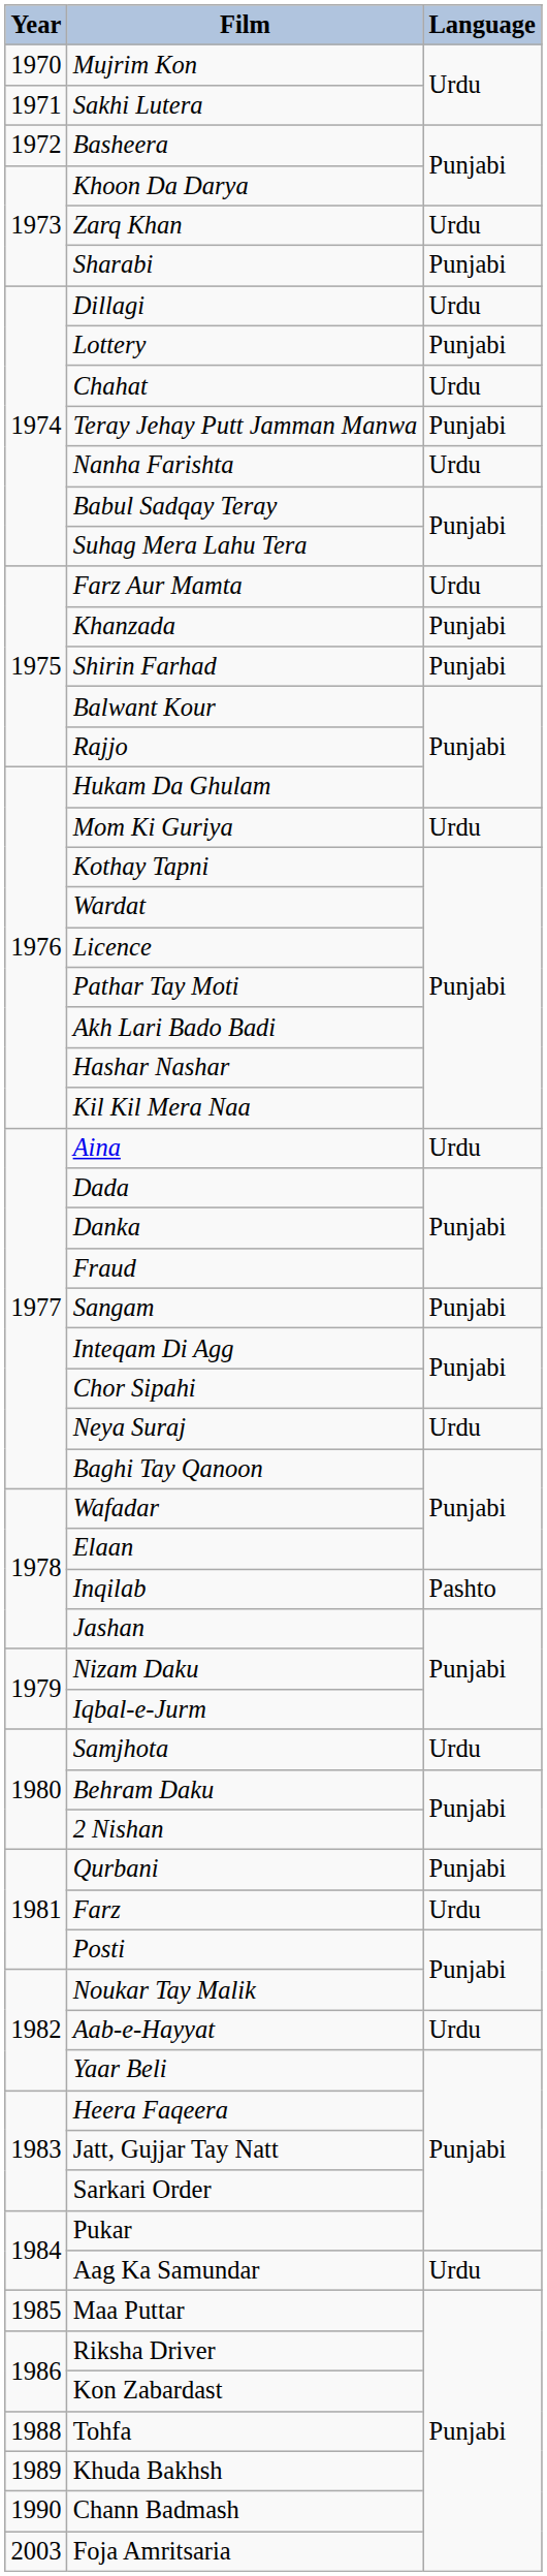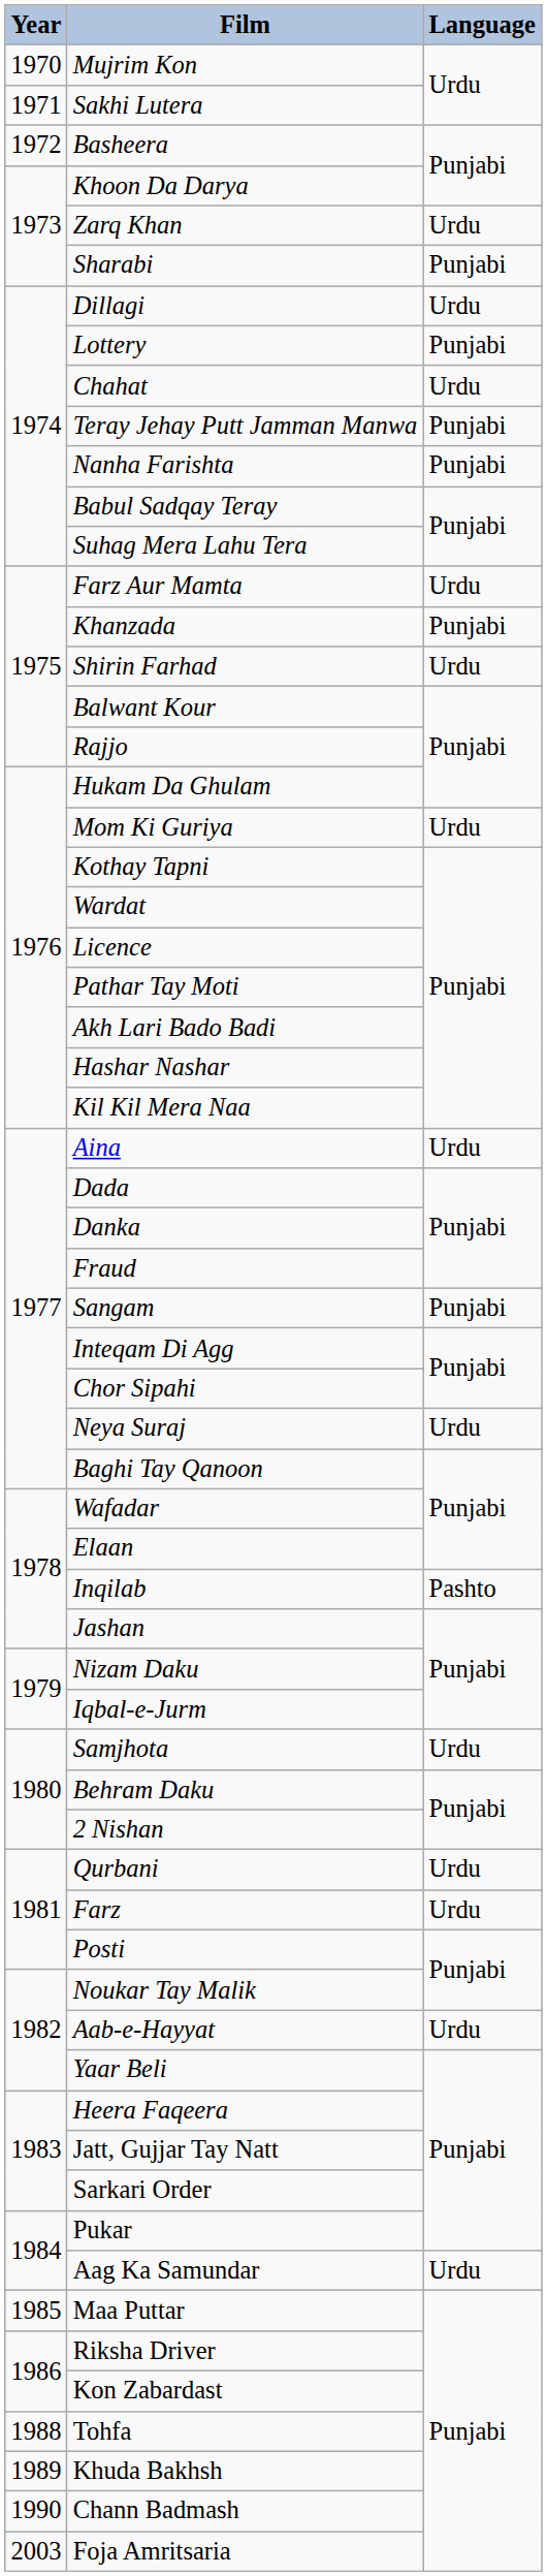Nanha Farishta | Language: Urdu -> Punjabi
Shirin Farhad | Language: Punjabi -> Urdu
Qurbani | Language: Punjabi -> Urdu
